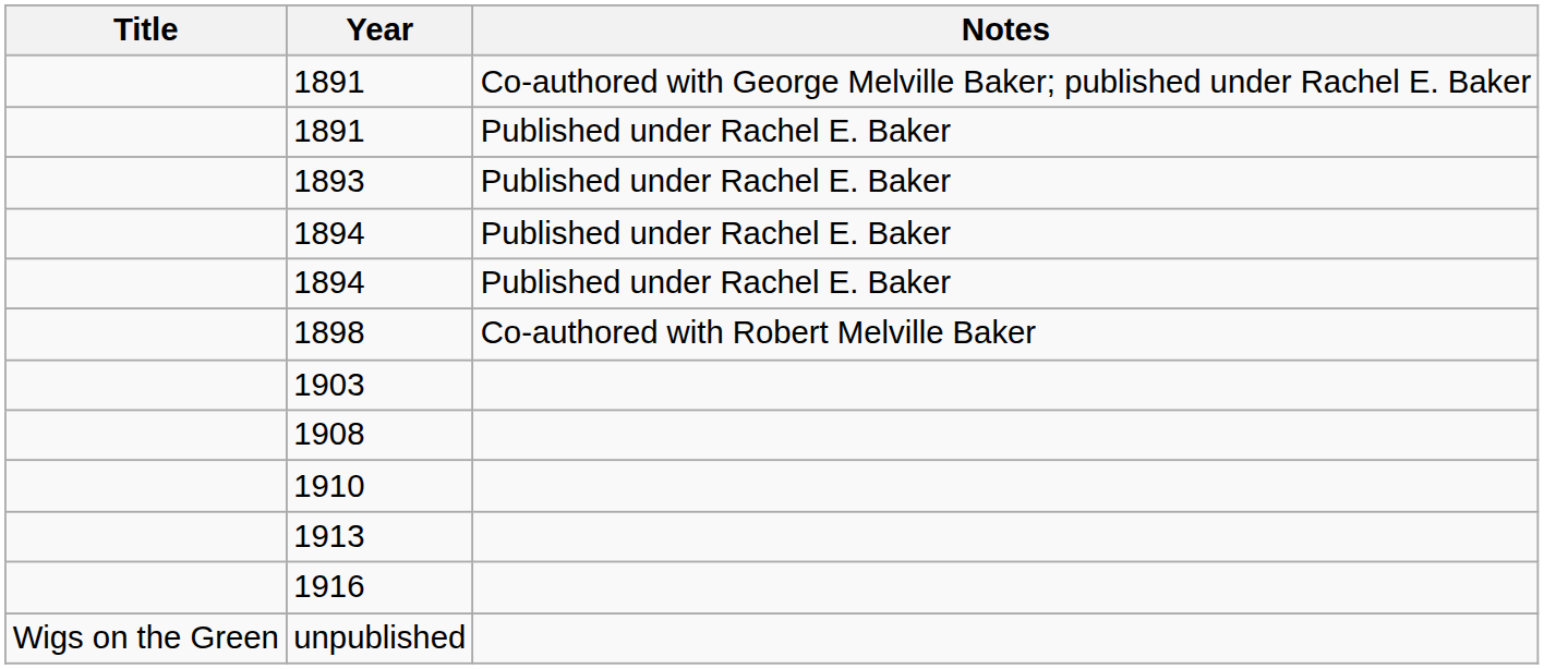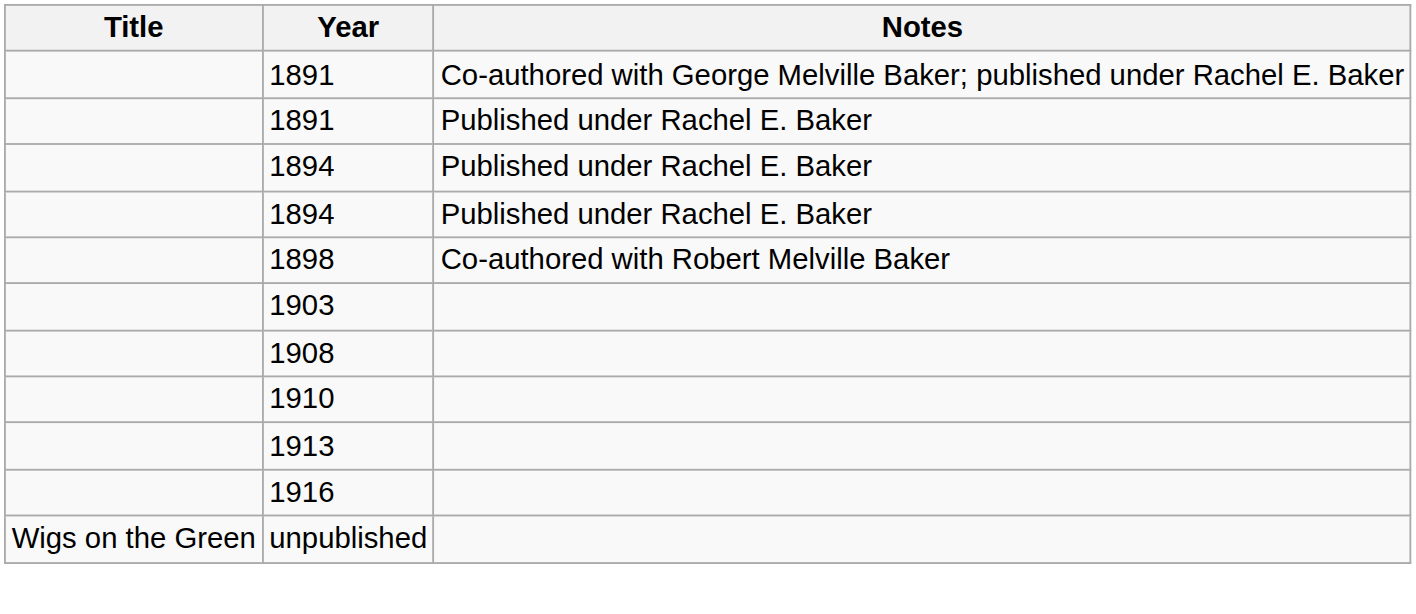- row: 1893 | Published under Rachel E. Baker
